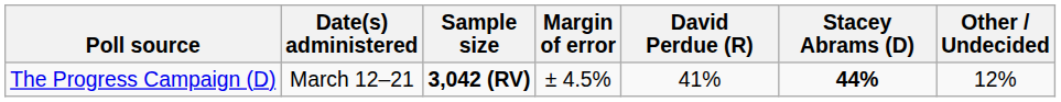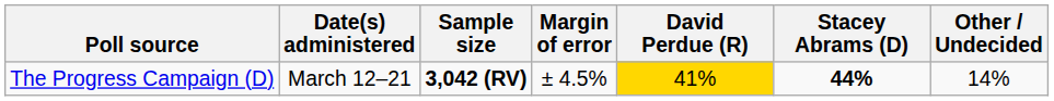The Progress Campaign (D) | David Perdue (R): no background -> gold background
The Progress Campaign (D) | Other / Undecided: 12% -> 14%
